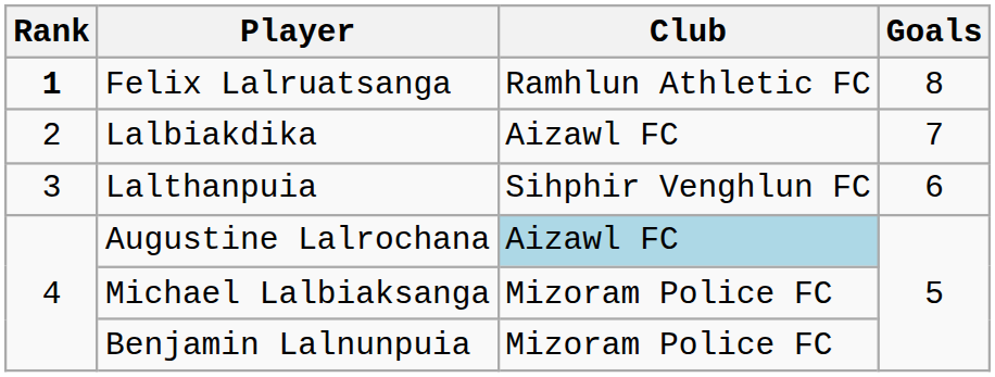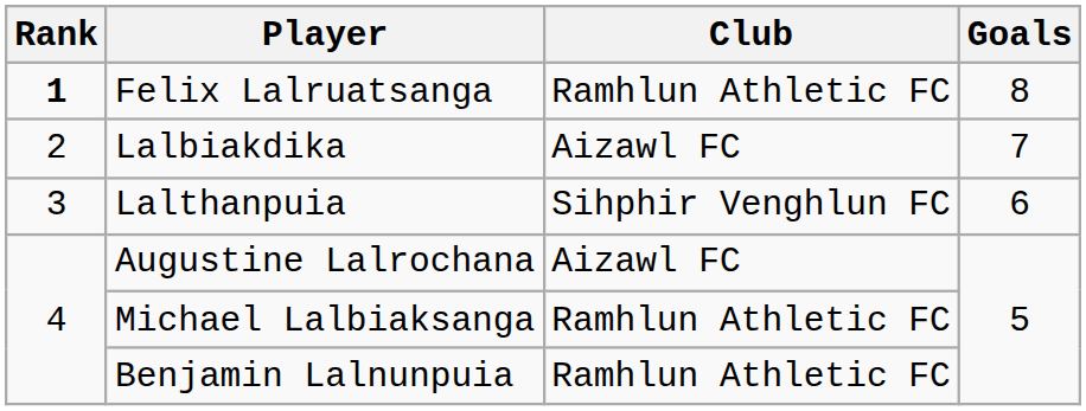Augustine Lalrochana | Club: lightblue background -> no background
Michael Lalbiaksanga | Club: Mizoram Police FC -> Ramhlun Athletic FC
Benjamin Lalnunpuia | Club: Mizoram Police FC -> Ramhlun Athletic FC
